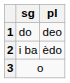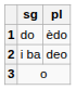1 | pl: deo -> èdo
2 | pl: èdo -> deo
